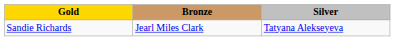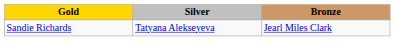columns swapped: Silver <-> Bronze
